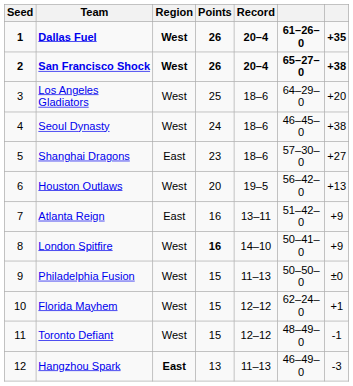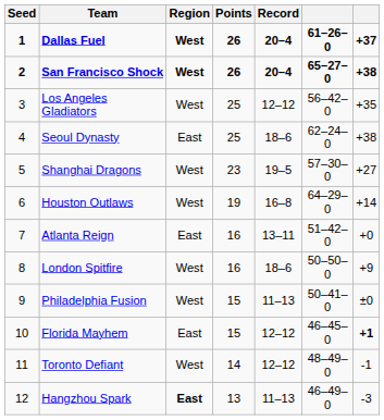Dallas Fuel | column 7: +35 -> +37
Los Angeles Gladiators | Record: 18–6 -> 12–12
Los Angeles Gladiators | column 6: 64–29–0 -> 56–42–0
Los Angeles Gladiators | column 7: +20 -> +35
Seoul Dynasty | Region: West -> East
Seoul Dynasty | Points: 24 -> 25
Seoul Dynasty | column 6: 46–45–0 -> 62–24–0
Shanghai Dragons | Region: East -> West
Shanghai Dragons | Record: 18–6 -> 19–5
Houston Outlaws | Points: 20 -> 19
Houston Outlaws | Record: 19–5 -> 16–8
Houston Outlaws | column 6: 56–42–0 -> 64–29–0
Houston Outlaws | column 7: +13 -> +14
Atlanta Reign | column 7: +9 -> +0
London Spitfire | Points: bold -> normal
London Spitfire | Record: 14–10 -> 18–6
London Spitfire | column 6: 50–41–0 -> 50–50–0
Philadelphia Fusion | column 6: 50–50–0 -> 50–41–0
Florida Mayhem | Region: West -> East
Florida Mayhem | column 6: 62–24–0 -> 46–45–0
Florida Mayhem | column 7: normal -> bold
Toronto Defiant | Points: 15 -> 14
